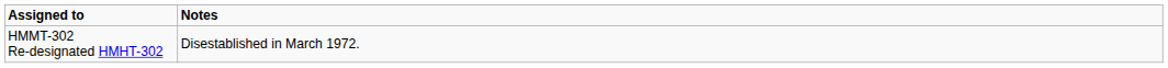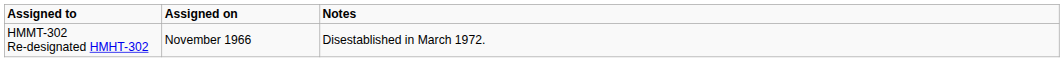+ column: Assigned on | November 1966
